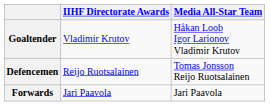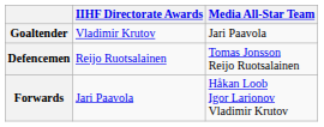Goaltender | Media All-Star Team: Håkan Loob Igor Larionov Vladimir Krutov -> Jari Paavola
Forwards | Media All-Star Team: Jari Paavola -> Håkan Loob Igor Larionov Vladimir Krutov
